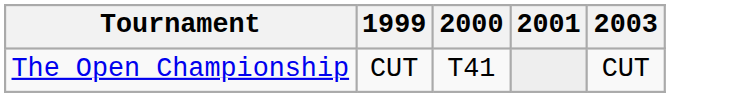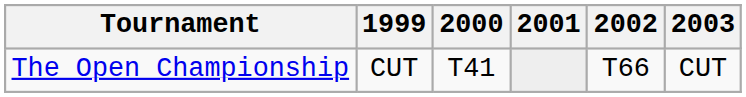+ column: 2002 | T66
